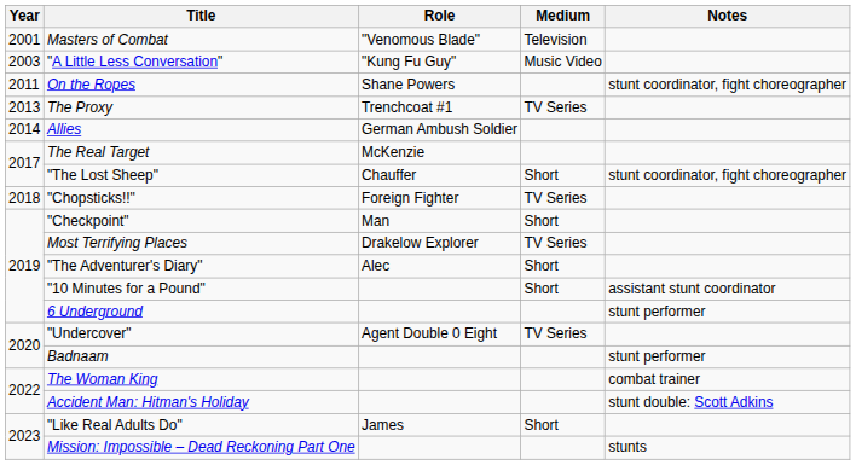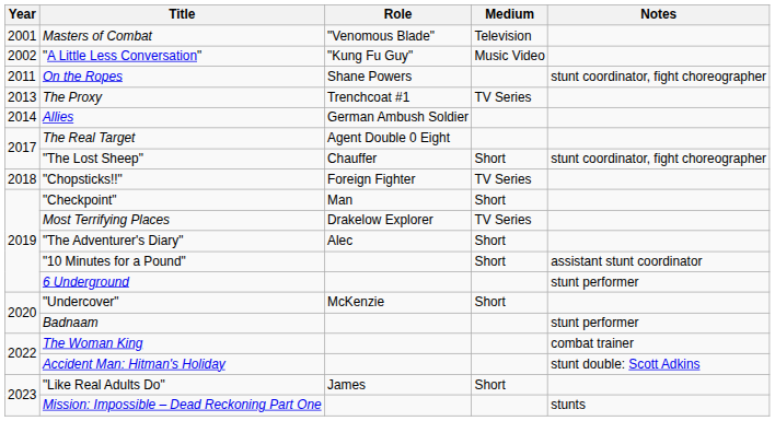"A Little Less Conversation" | Year: 2003 -> 2002
The Real Target | Role: McKenzie -> Agent Double 0 Eight
"Undercover" | Role: Agent Double 0 Eight -> McKenzie
"Undercover" | Medium: TV Series -> Short
